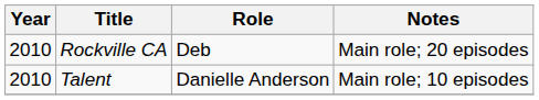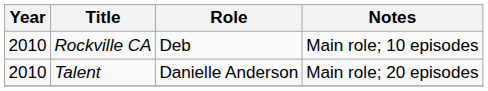Rockville CA | Notes: Main role; 20 episodes -> Main role; 10 episodes
Talent | Notes: Main role; 10 episodes -> Main role; 20 episodes
